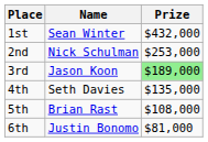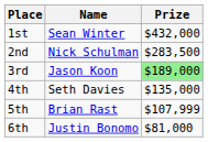2nd | Prize: $253,000 -> $283,500
5th | Prize: $108,000 -> $107,999
